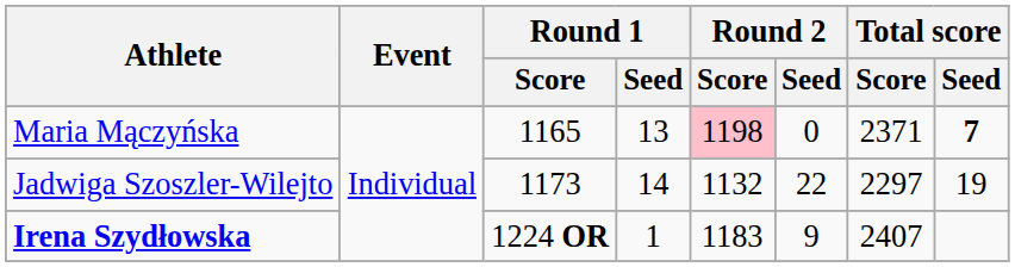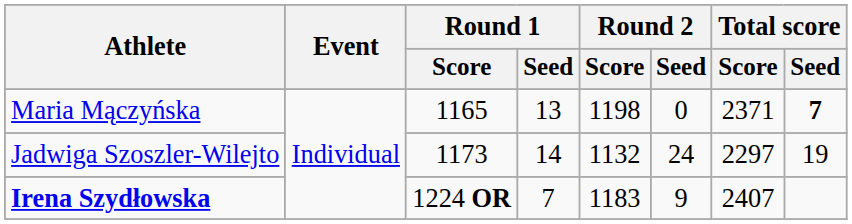Maria Mączyńska | Round 2 / Score: pink background -> no background
Jadwiga Szoszler-Wilejto | Round 2 / Seed: 22 -> 24
Irena Szydłowska | Round 1 / Seed: 1 -> 7
